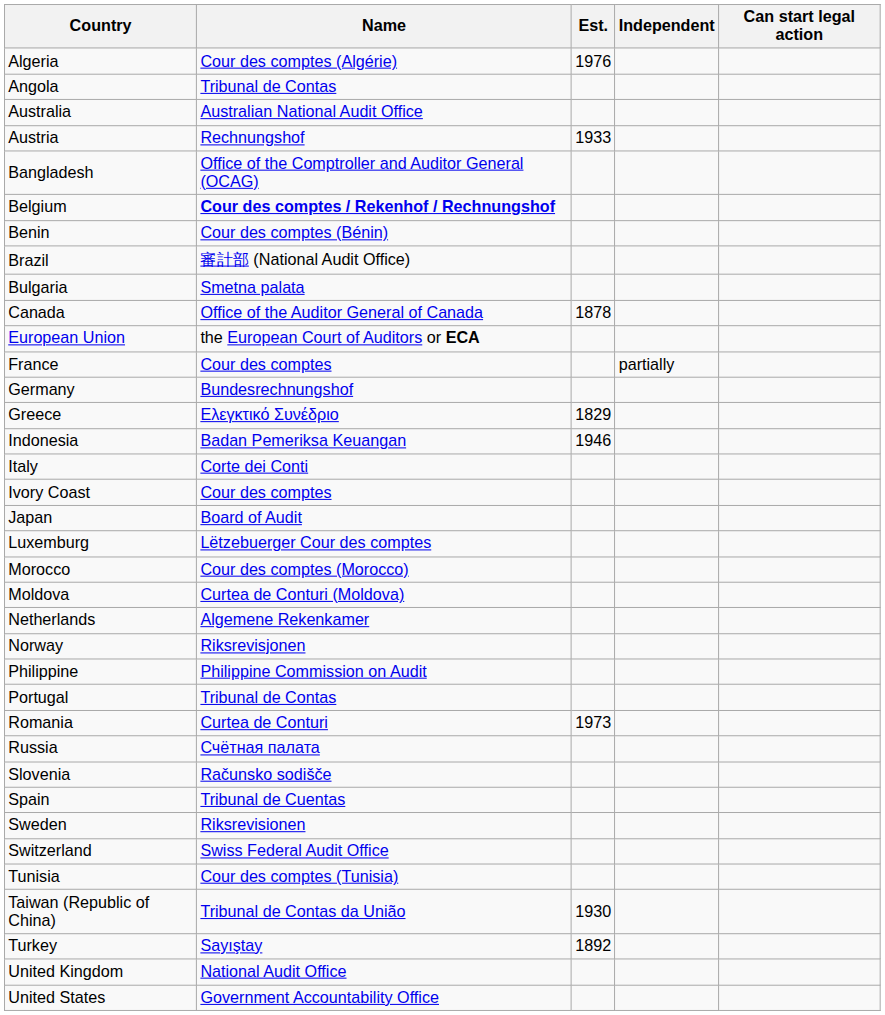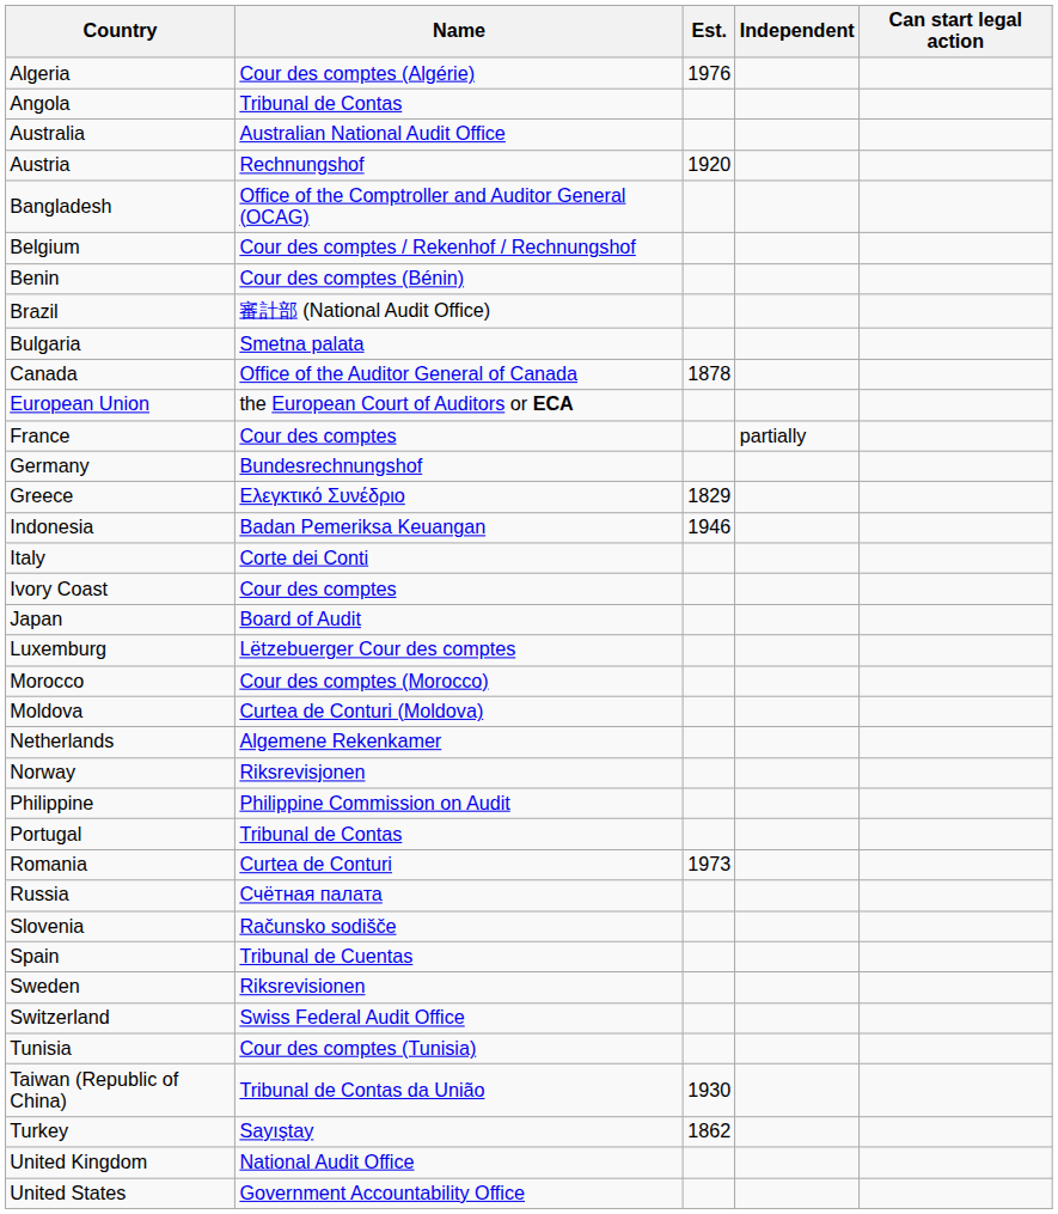Austria | Est.: 1933 -> 1920
Belgium | Name: bold -> normal
Turkey | Est.: 1892 -> 1862
